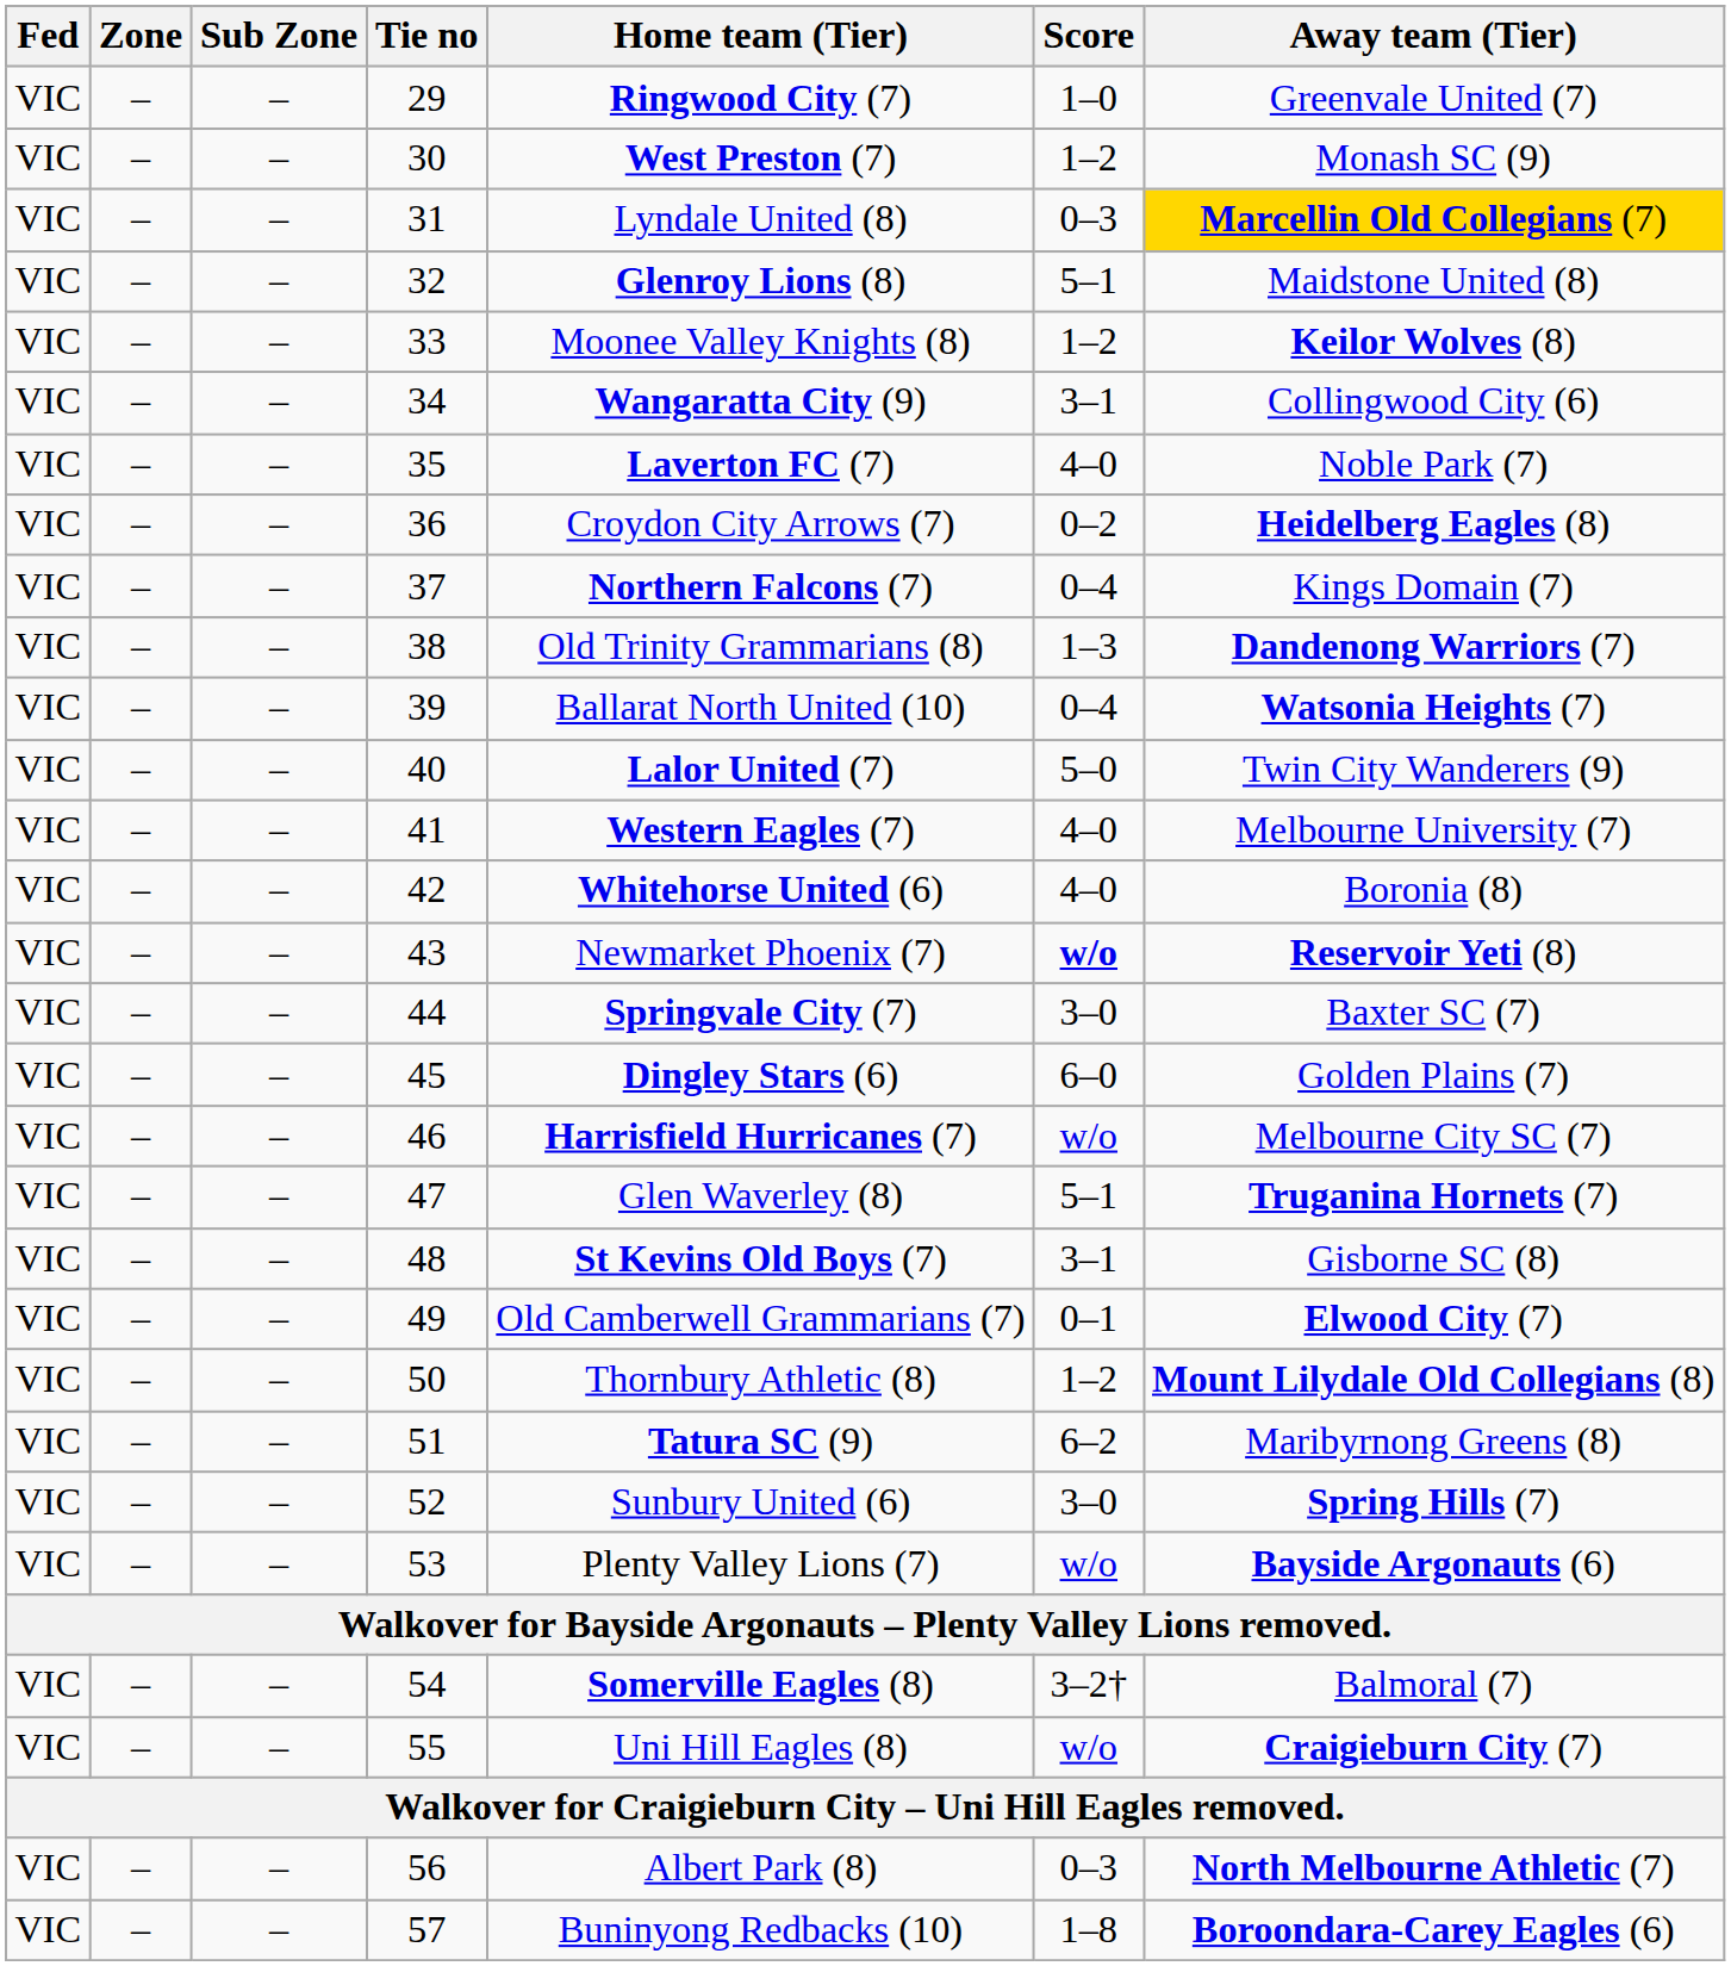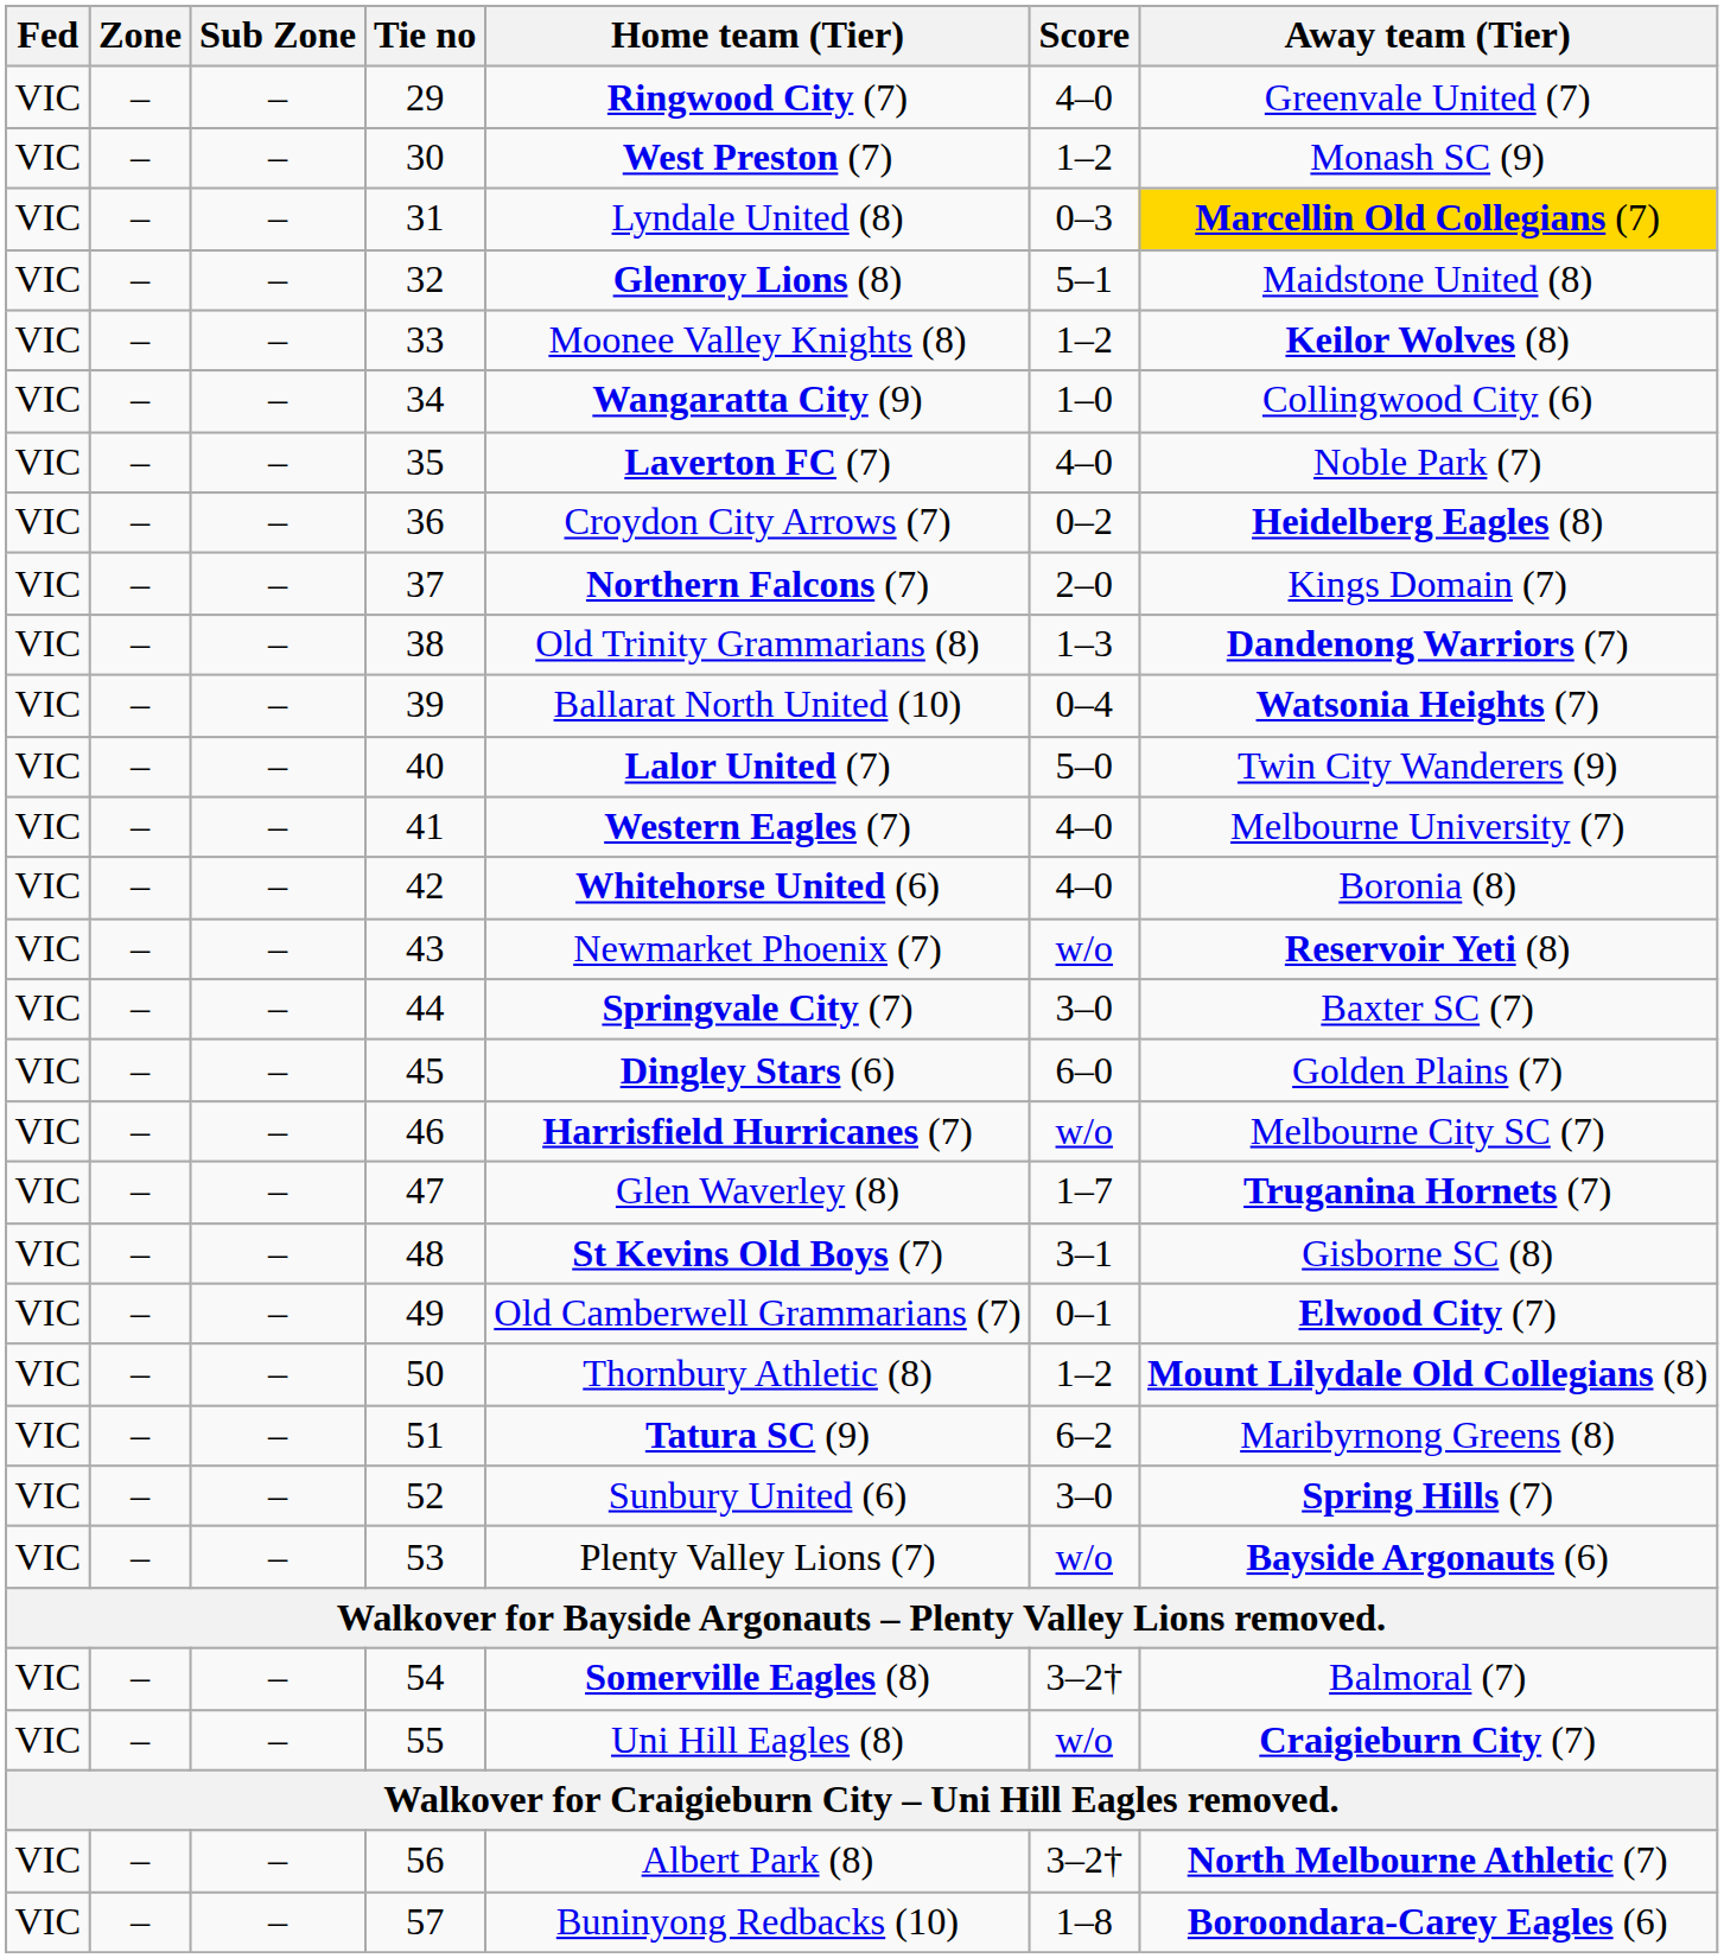29 | Score: 1–0 -> 4–0
34 | Score: 3–1 -> 1–0
37 | Score: 0–4 -> 2–0
43 | Score: bold -> normal
47 | Score: 5–1 -> 1–7
56 | Score: 0–3 -> 3–2†
